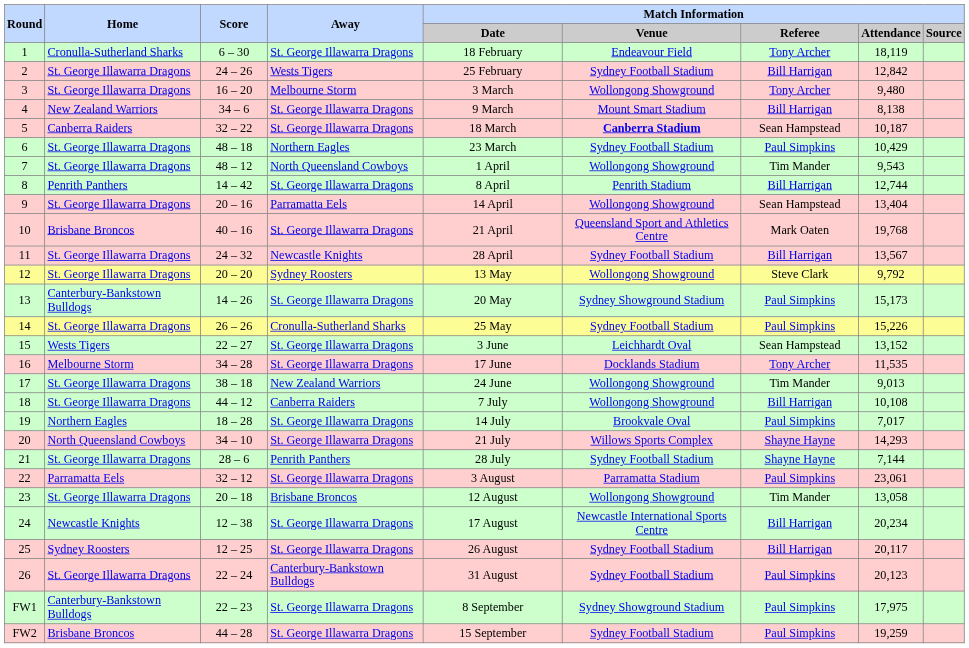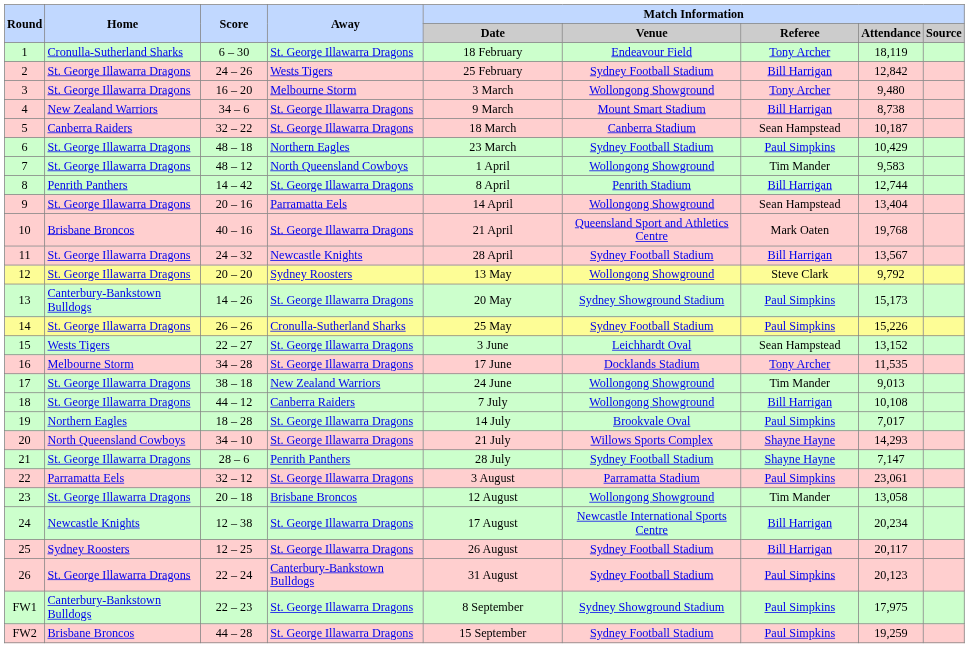4 | column 8: 8,138 -> 8,738
5 | column 6: bold -> normal
7 | column 8: 9,543 -> 9,583
21 | column 8: 7,144 -> 7,147
